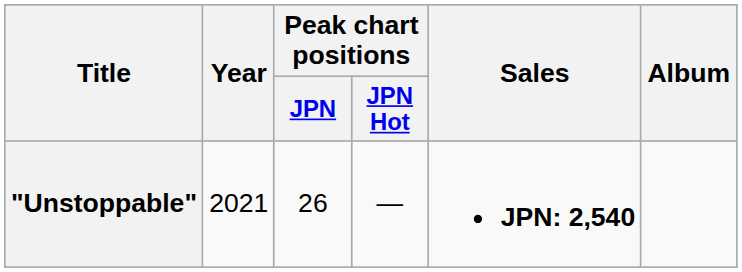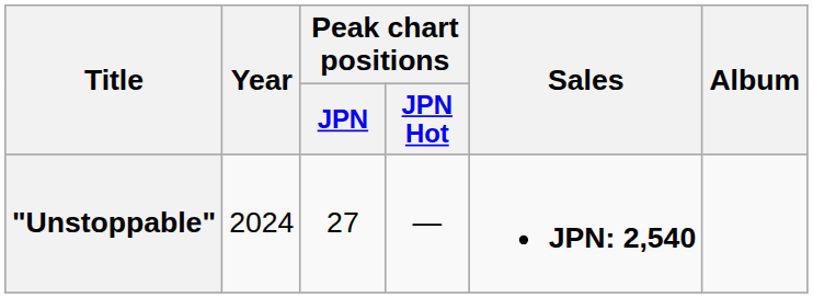"Unstoppable" | Year: 2021 -> 2024
"Unstoppable" | Peak chart positions / JPN: 26 -> 27
